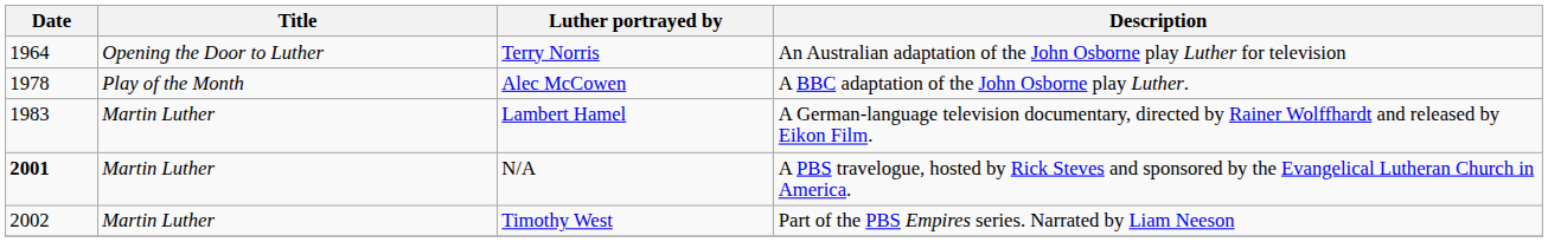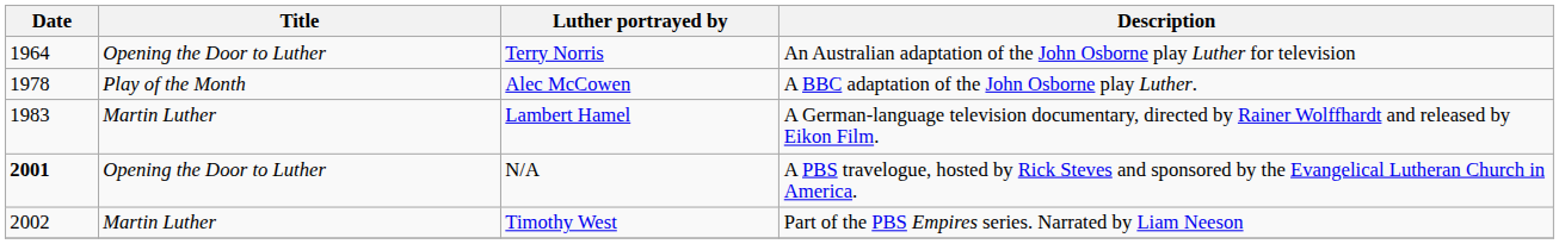N/A | Title: Martin Luther -> Opening the Door to Luther
